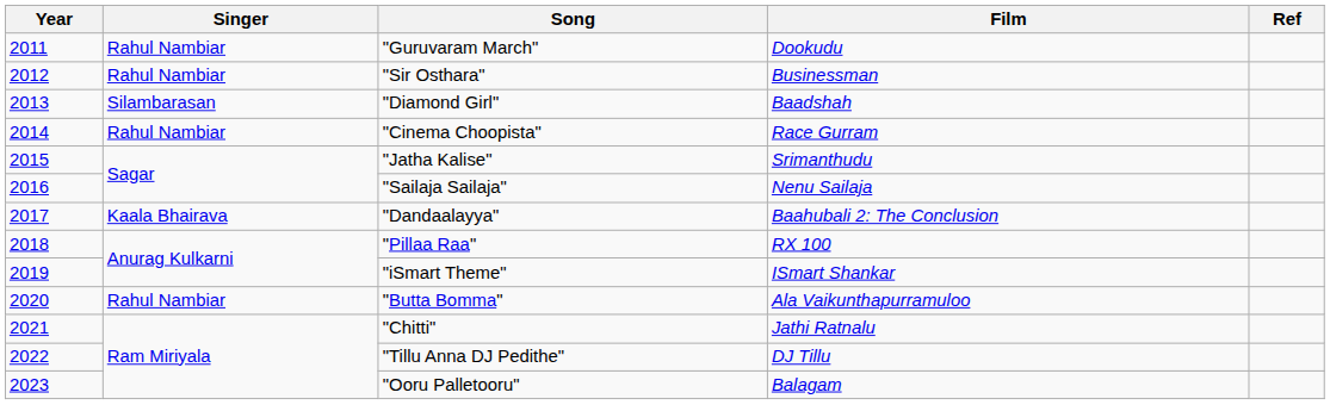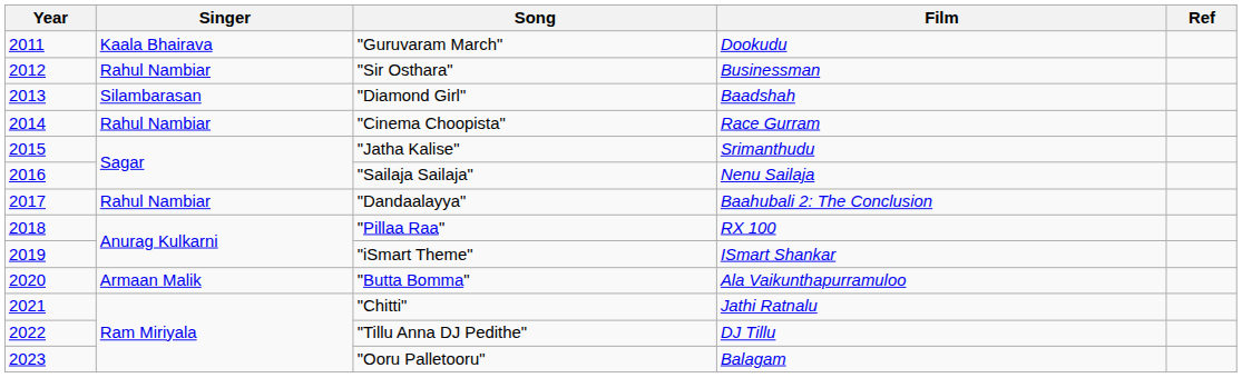"Guruvaram March" | Singer: Rahul Nambiar -> Kaala Bhairava
"Dandaalayya" | Singer: Kaala Bhairava -> Rahul Nambiar
"Butta Bomma" | Singer: Rahul Nambiar -> Armaan Malik
